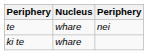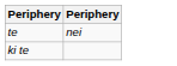- column: Nucleus | whare | whare
